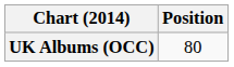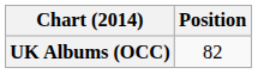UK Albums (OCC) | Position: 80 -> 82
